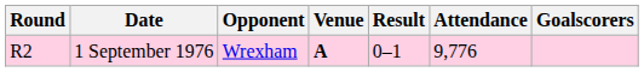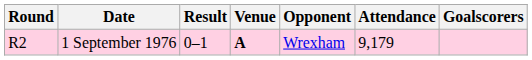columns swapped: Opponent <-> Result
1 September 1976 | Attendance: 9,776 -> 9,179
